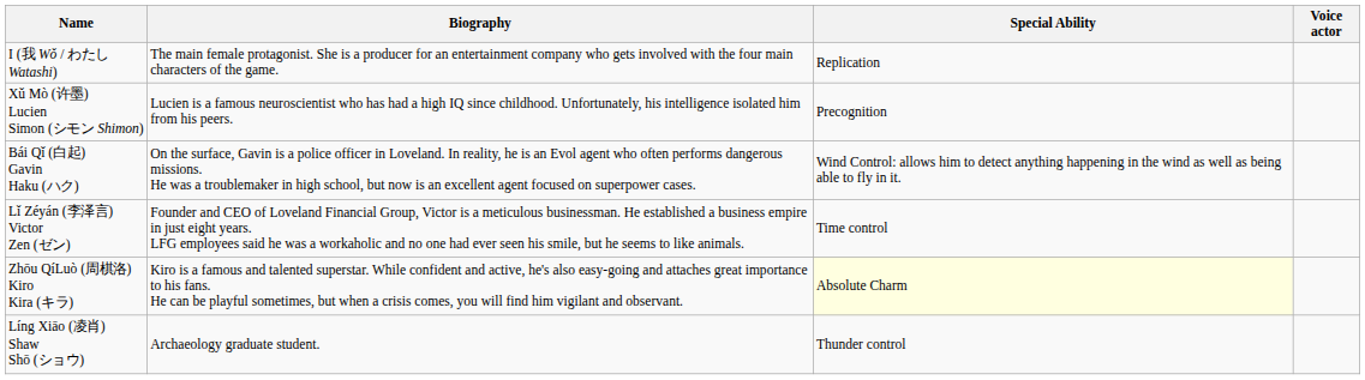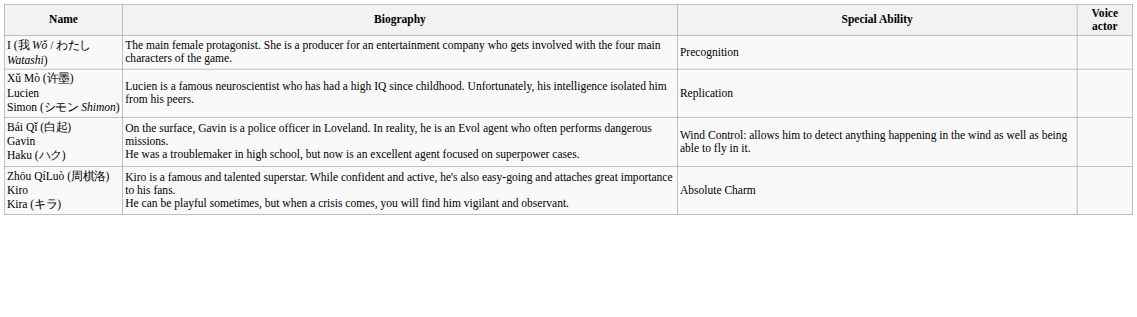I (我 Wǒ / わたし Watashi) | Special Ability: Replication -> Precognition
Xǔ Mò (许墨) Lucien Simon (シモン Shimon) | Special Ability: Precognition -> Replication
- row: Lǐ Zéyán (李泽言) Victor Zen (ゼン) | Founder and CEO of Loveland Financial Group, Victor is a meticulous businessman. He established a business empire in just eight years. LFG employees said he was a workaholic and no one had ever seen his smile, but he seems to like animals. | Time control
Zhōu QíLuò (周棋洛) Kiro Kira (キラ) | Special Ability: lightyellow background -> no background
- row: Líng Xiāo (凌肖) Shaw Shō (ショウ) | Archaeology graduate student. | Thunder control
